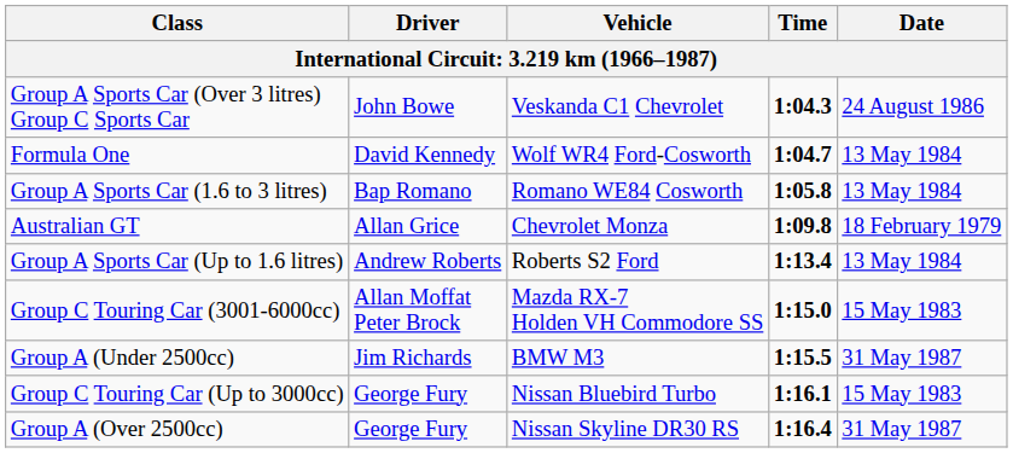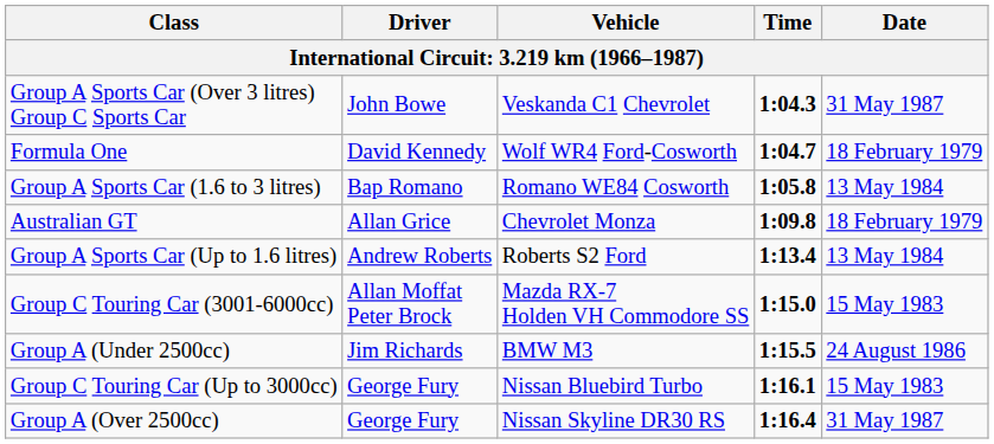Group A Sports Car (Over 3 litres) Group C Sports Car | Date: 24 August 1986 -> 31 May 1987
Formula One | Date: 13 May 1984 -> 18 February 1979
Group A (Under 2500cc) | Date: 31 May 1987 -> 24 August 1986
